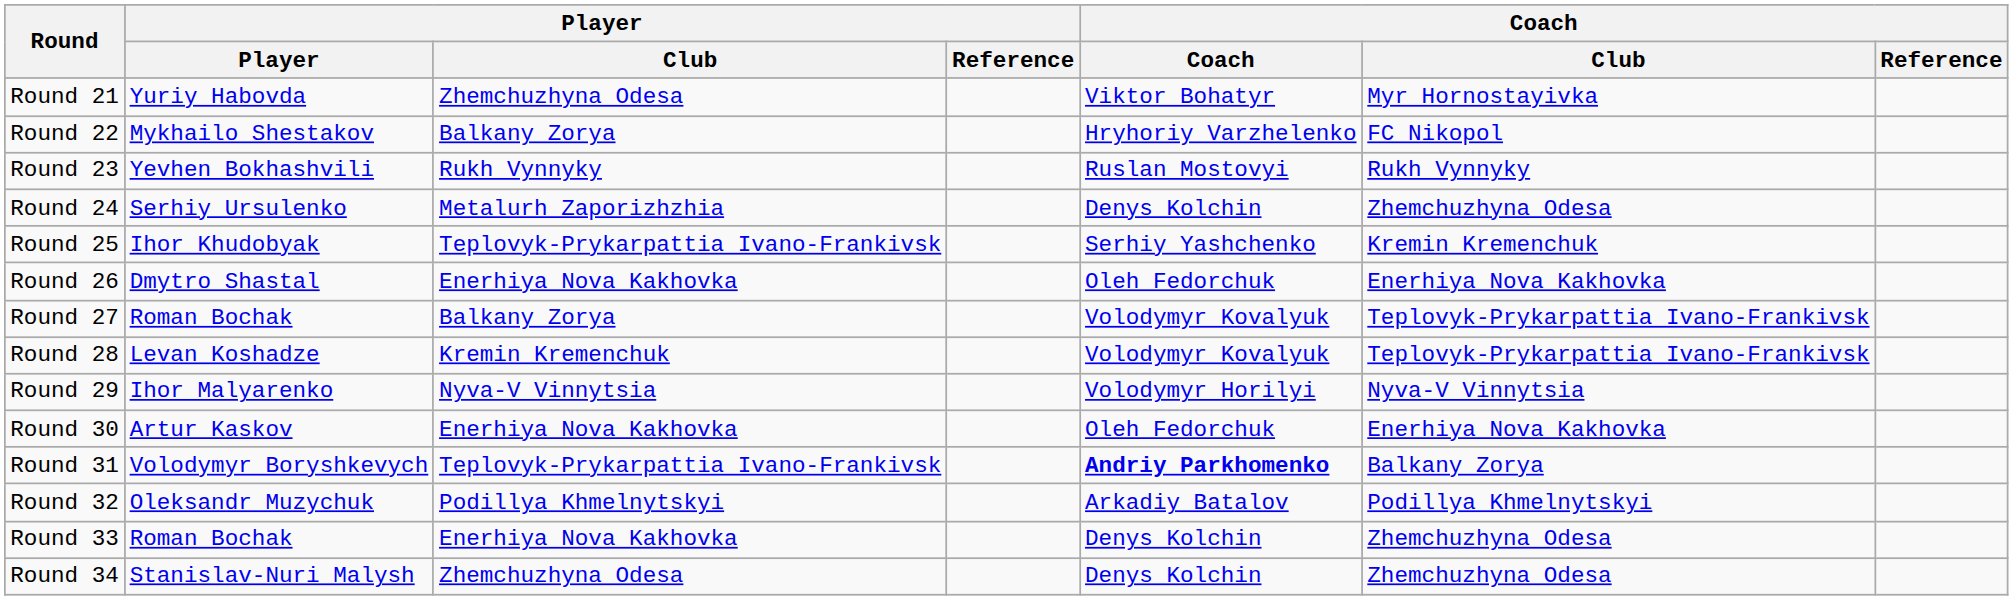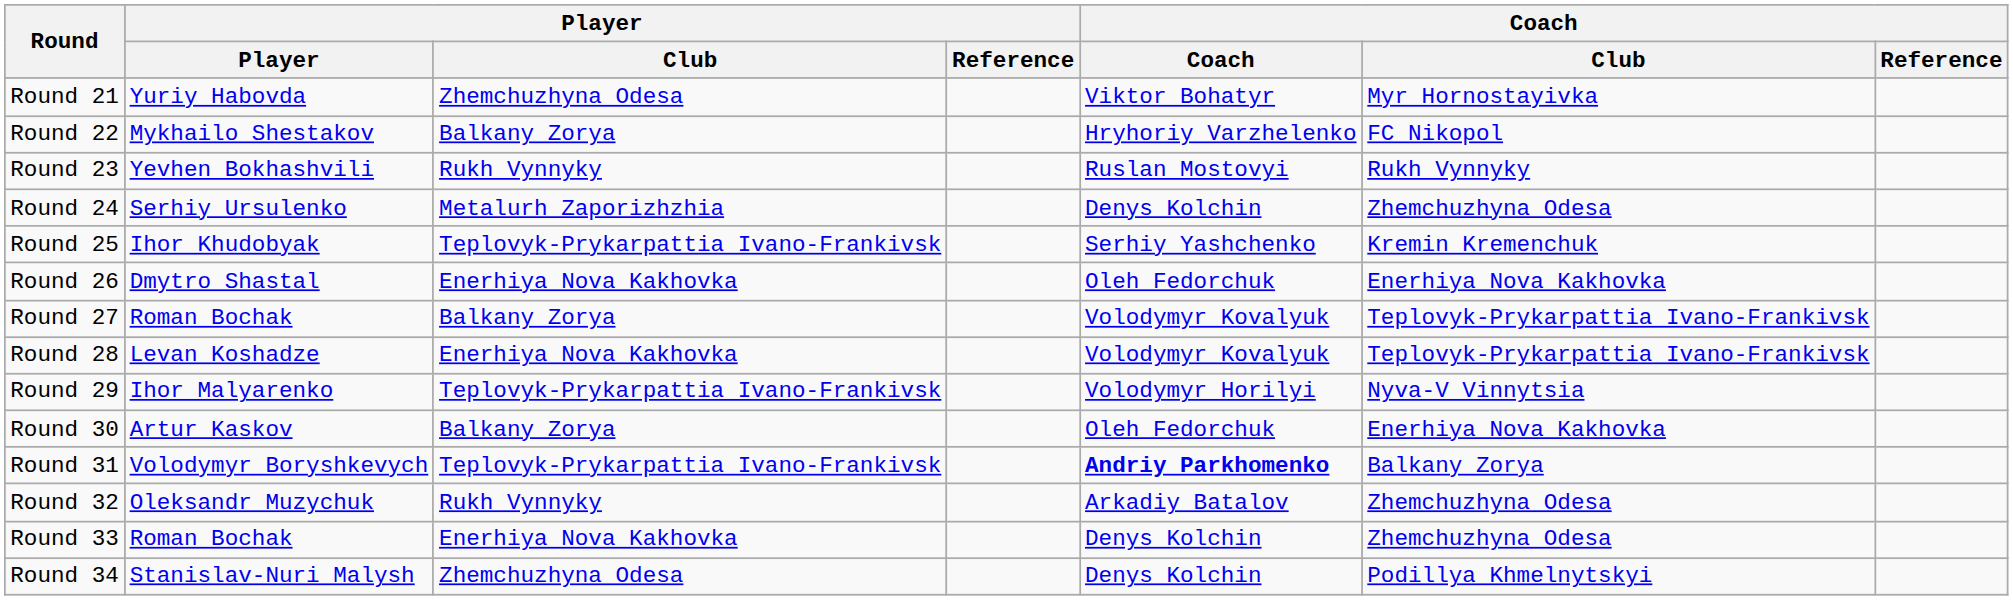Round 28 | Player / Club: Kremin Kremenchuk -> Enerhiya Nova Kakhovka
Round 29 | Player / Club: Nyva-V Vinnytsia -> Teplovyk-Prykarpattia Ivano-Frankivsk
Round 30 | Player / Club: Enerhiya Nova Kakhovka -> Balkany Zorya
Round 32 | Player / Club: Podillya Khmelnytskyi -> Rukh Vynnyky
Round 32 | Coach / Club: Podillya Khmelnytskyi -> Zhemchuzhyna Odesa
Round 34 | Coach / Club: Zhemchuzhyna Odesa -> Podillya Khmelnytskyi
